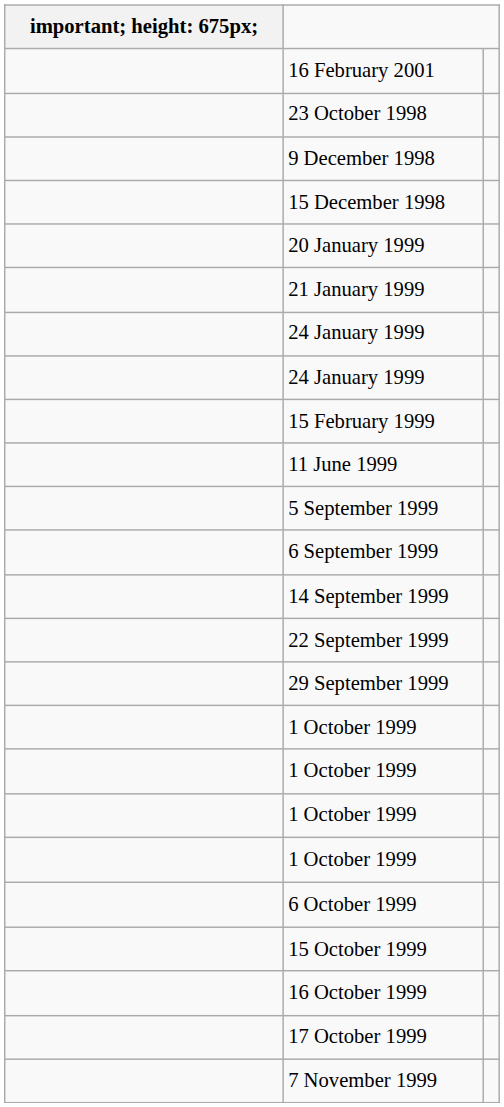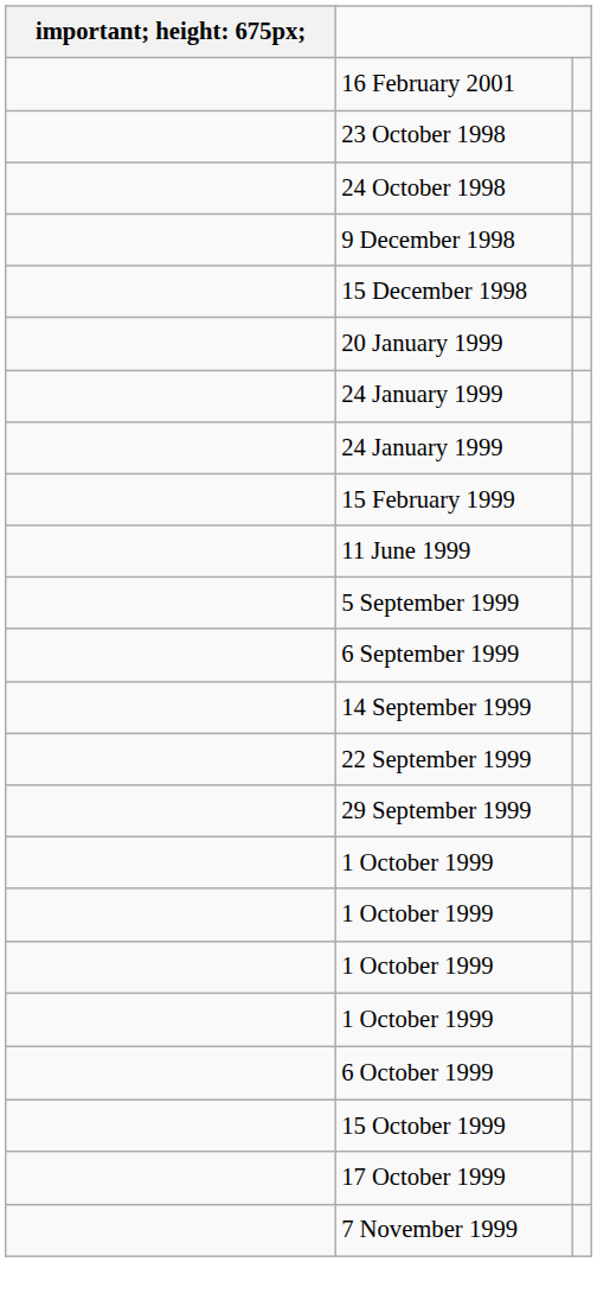+ row: 24 October 1998
- row: 21 January 1999
- row: 16 October 1999
